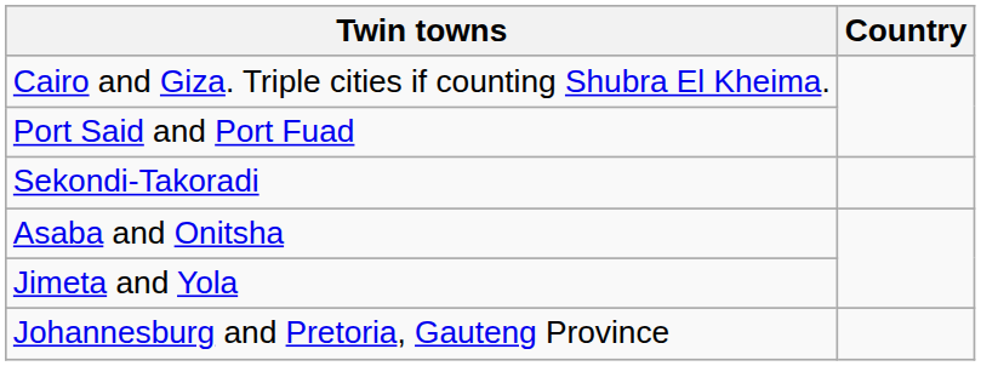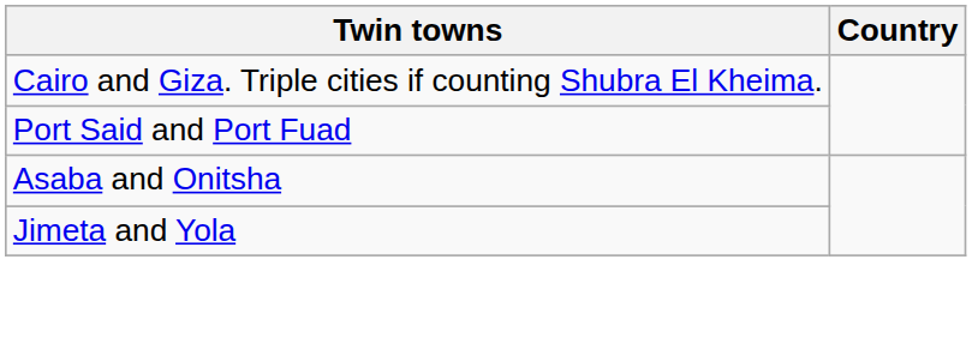- row: Sekondi-Takoradi
- row: Johannesburg and Pretoria, Gauteng Province
